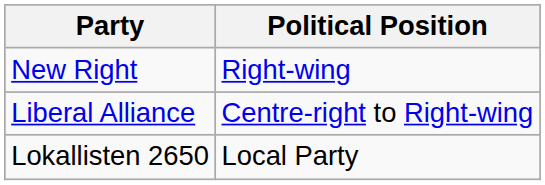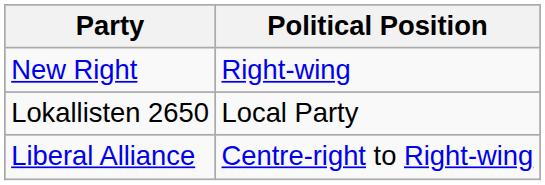rows swapped: Liberal Alliance <-> Lokallisten 2650
